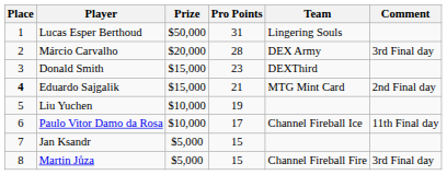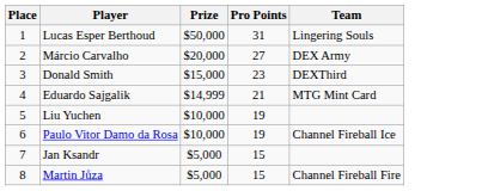- column: Comment | 3rd Final day | 2nd Final day | 11th Final day | 3rd Final day
Márcio Carvalho | Pro Points: 28 -> 27
Eduardo Sajgalik | Place: bold -> normal
Eduardo Sajgalik | Prize: $15,000 -> $14,999
Paulo Vitor Damo da Rosa | Pro Points: 17 -> 19
